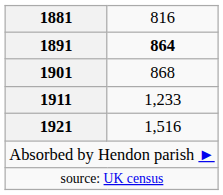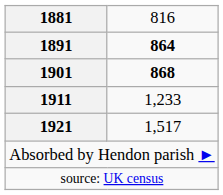1901 | column 2: normal -> bold
1921 | column 2: 1,516 -> 1,517
